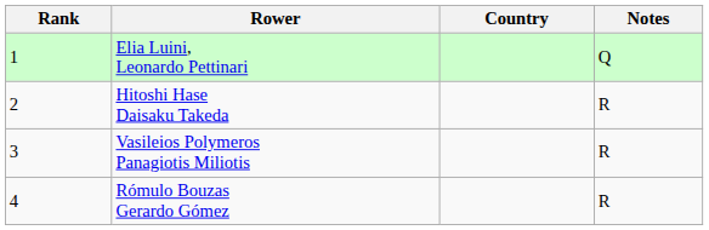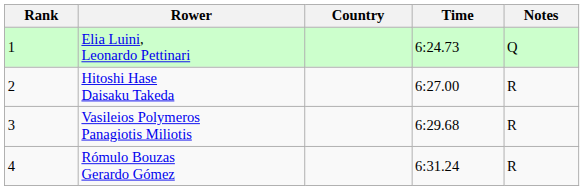+ column: Time | 6:24.73 | 6:27.00 | 6:29.68 | 6:31.24
